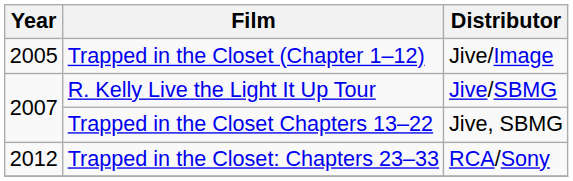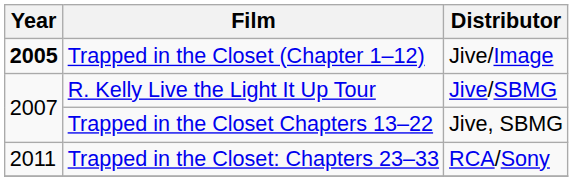Trapped in the Closet (Chapter 1–12) | Year: normal -> bold
Trapped in the Closet: Chapters 23–33 | Year: 2012 -> 2011
